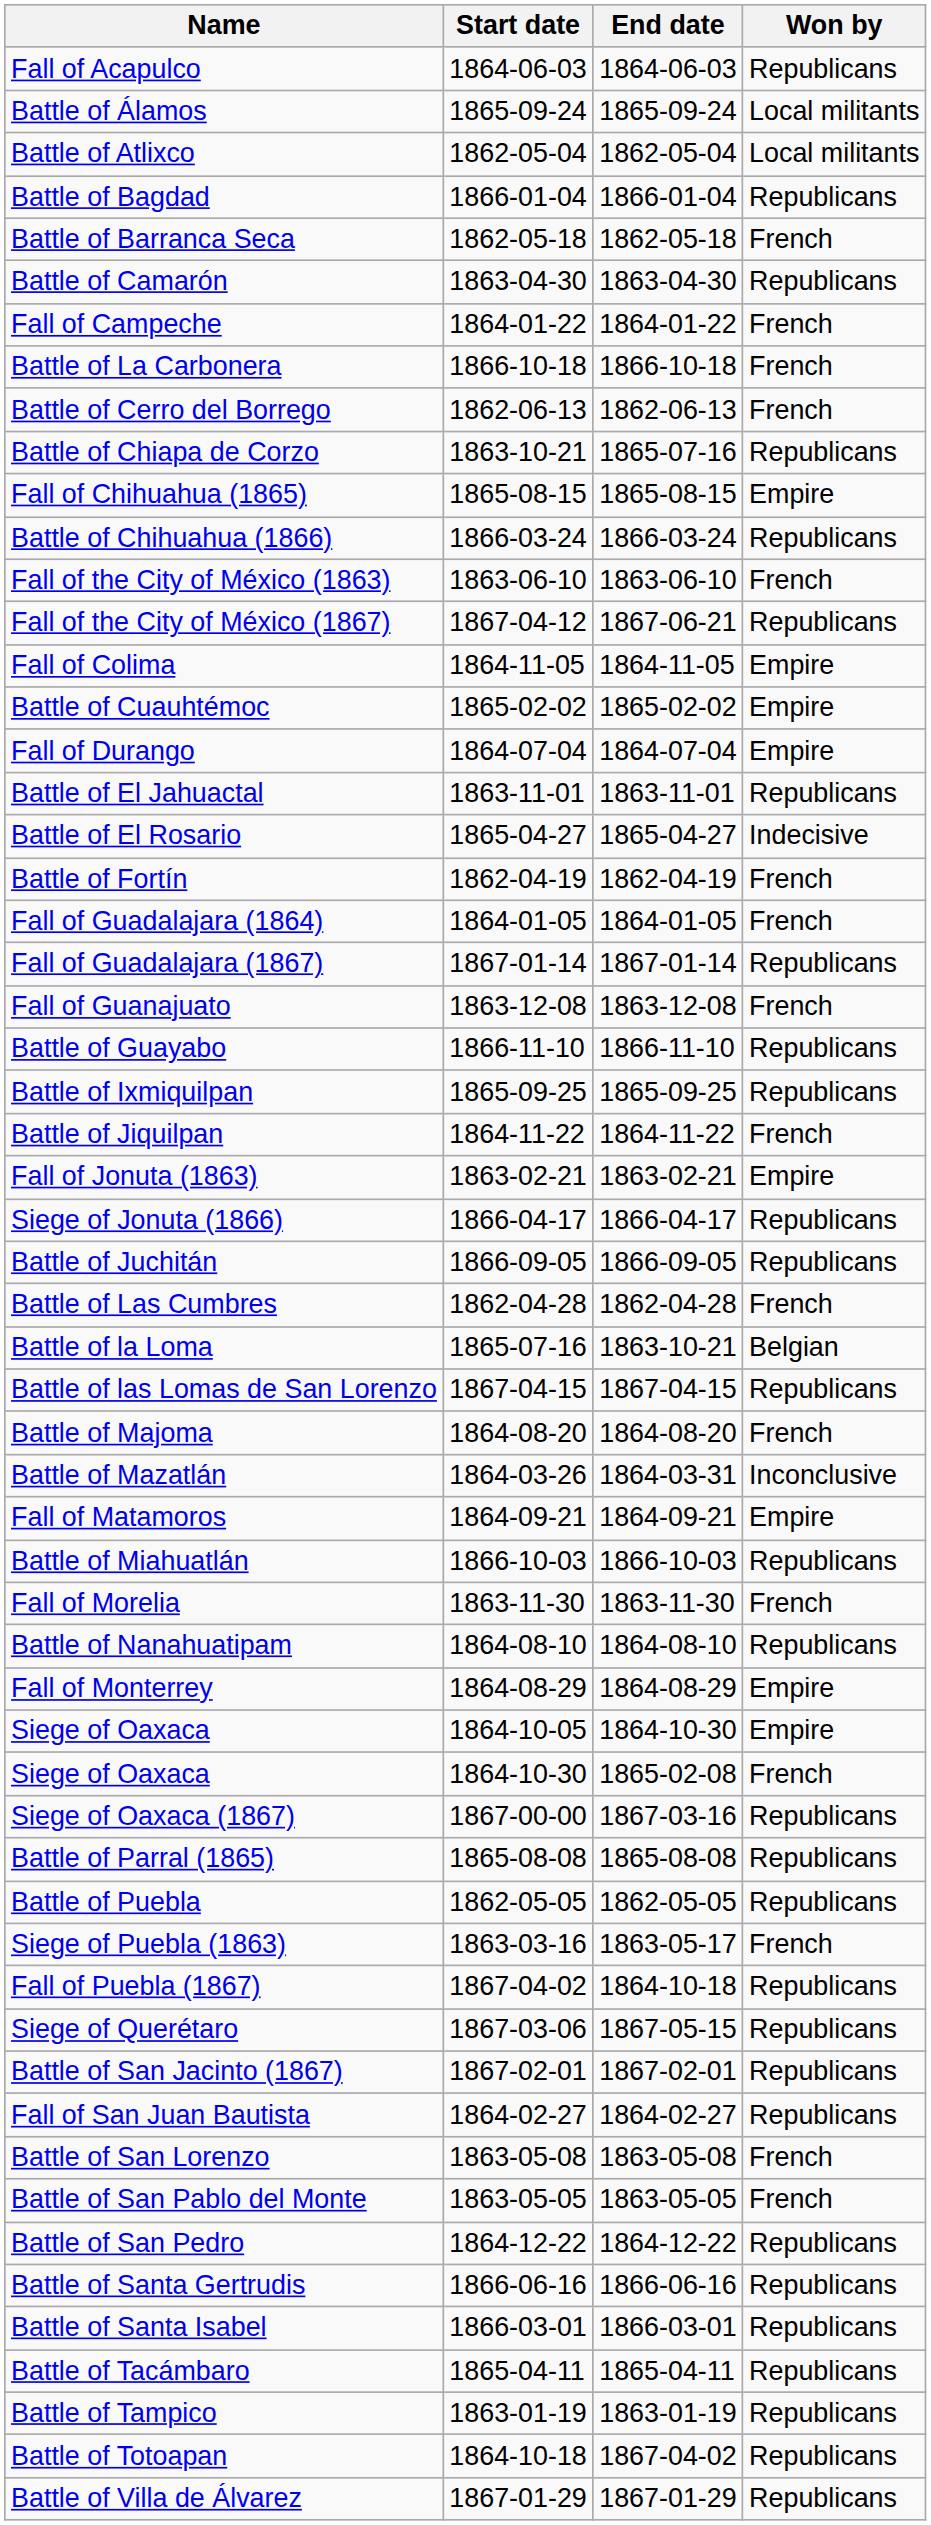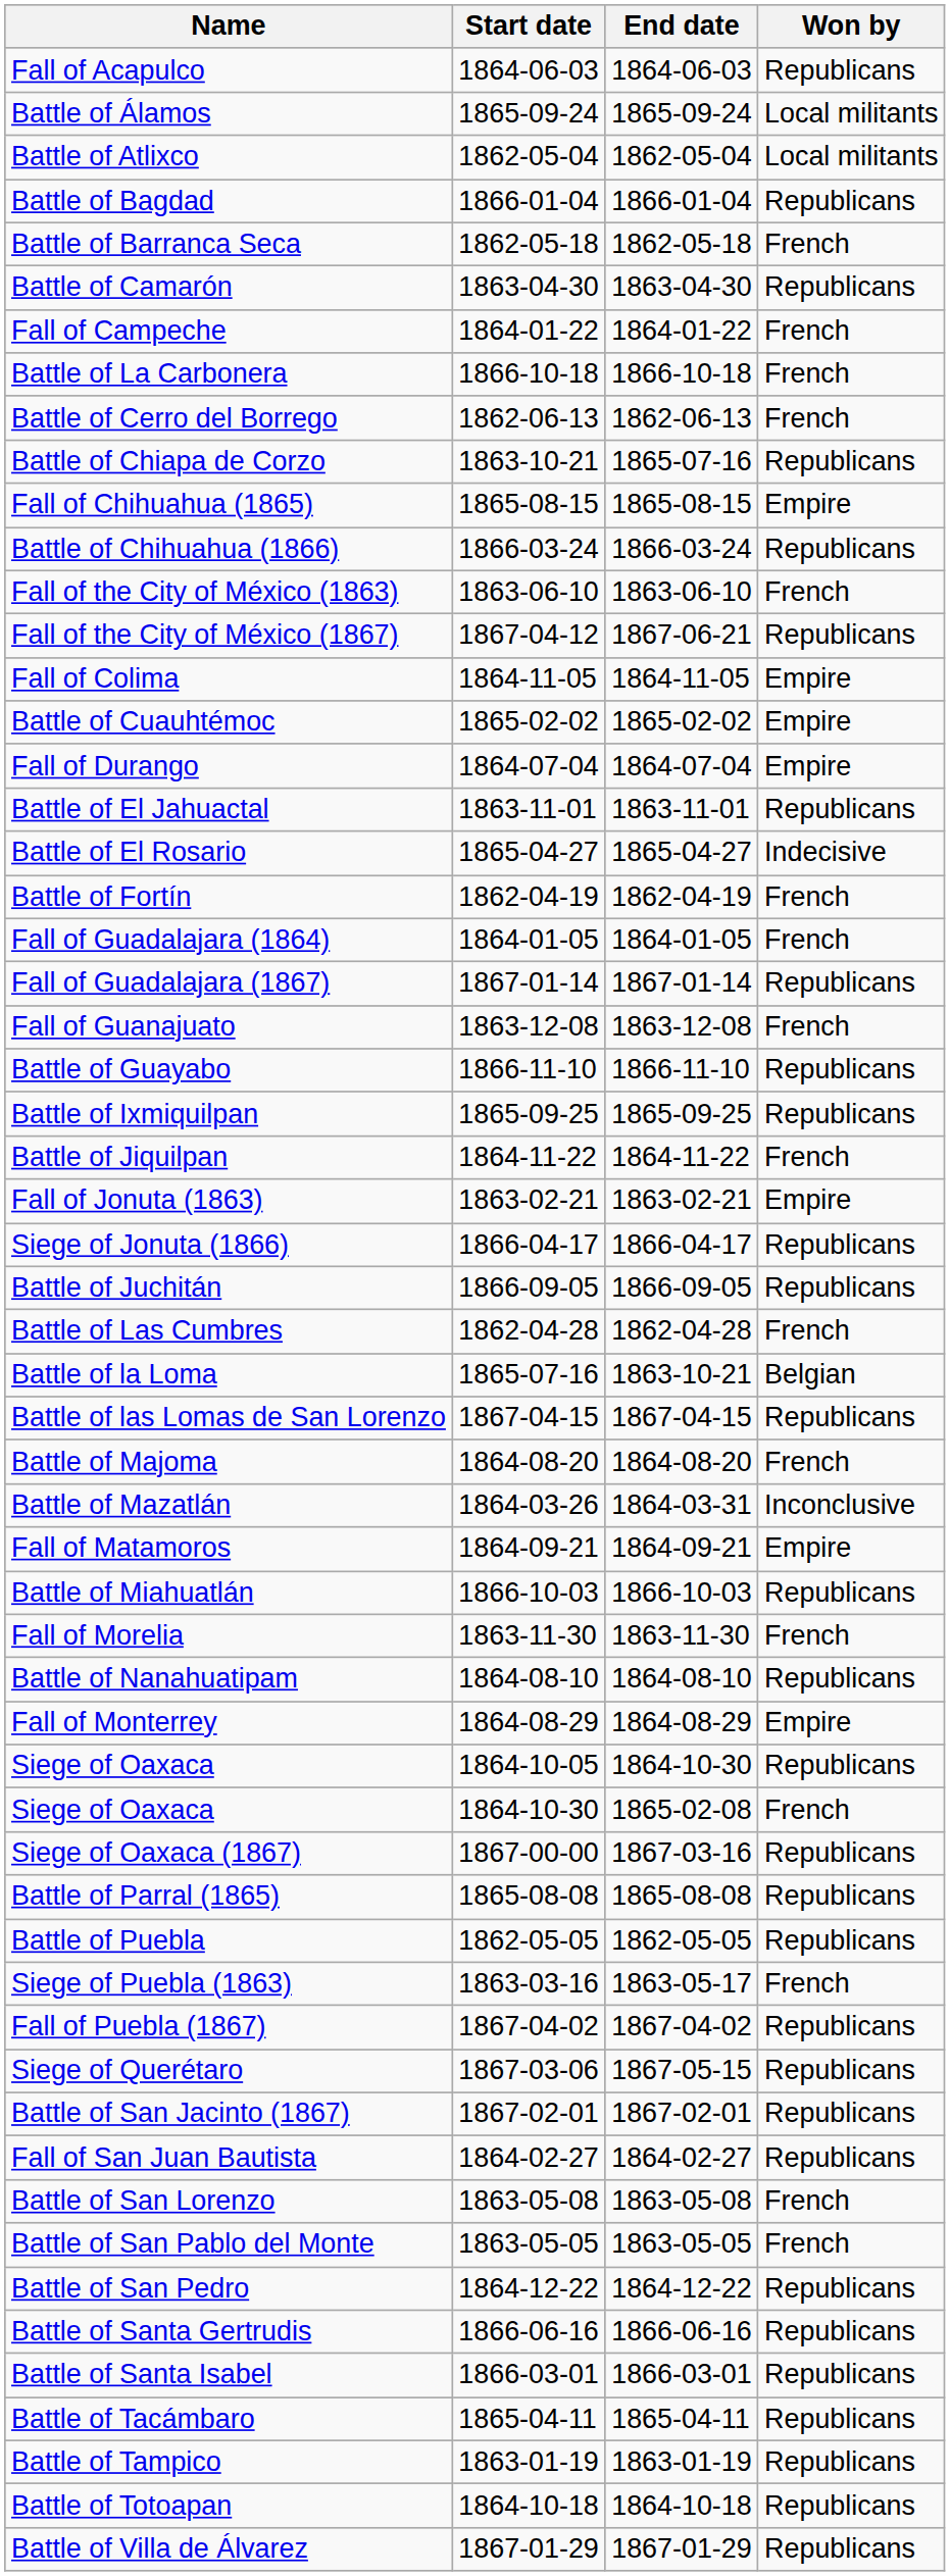Siege of Oaxaca / 1864-10-05 | Won by: Empire -> Republicans
Fall of Puebla (1867) | End date: 1864-10-18 -> 1867-04-02
Battle of Totoapan | End date: 1867-04-02 -> 1864-10-18
